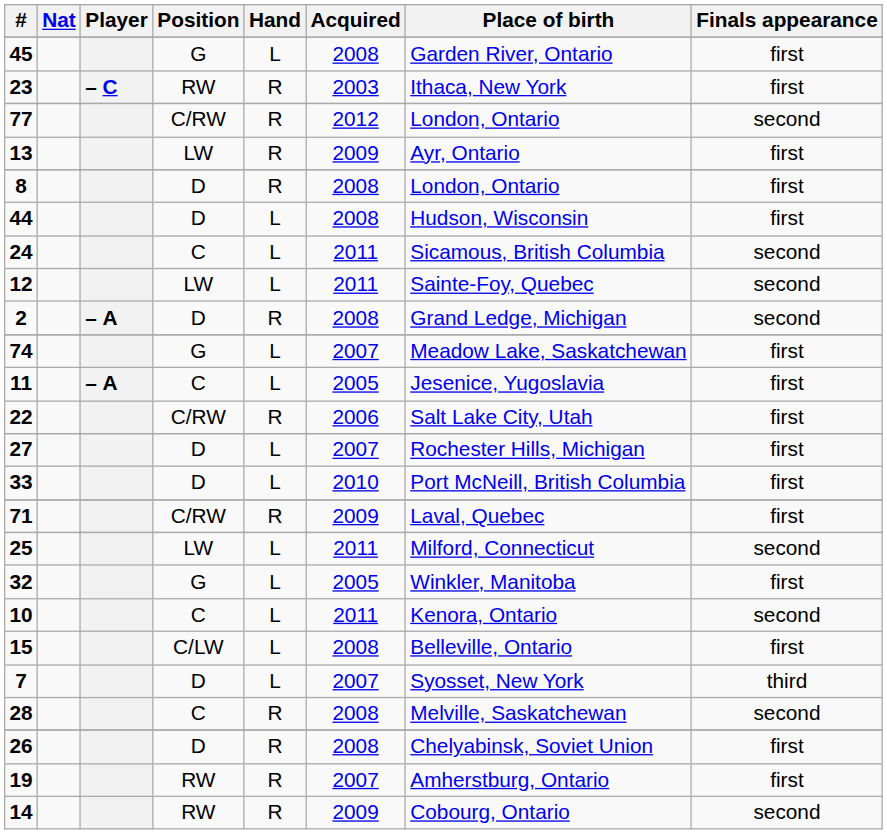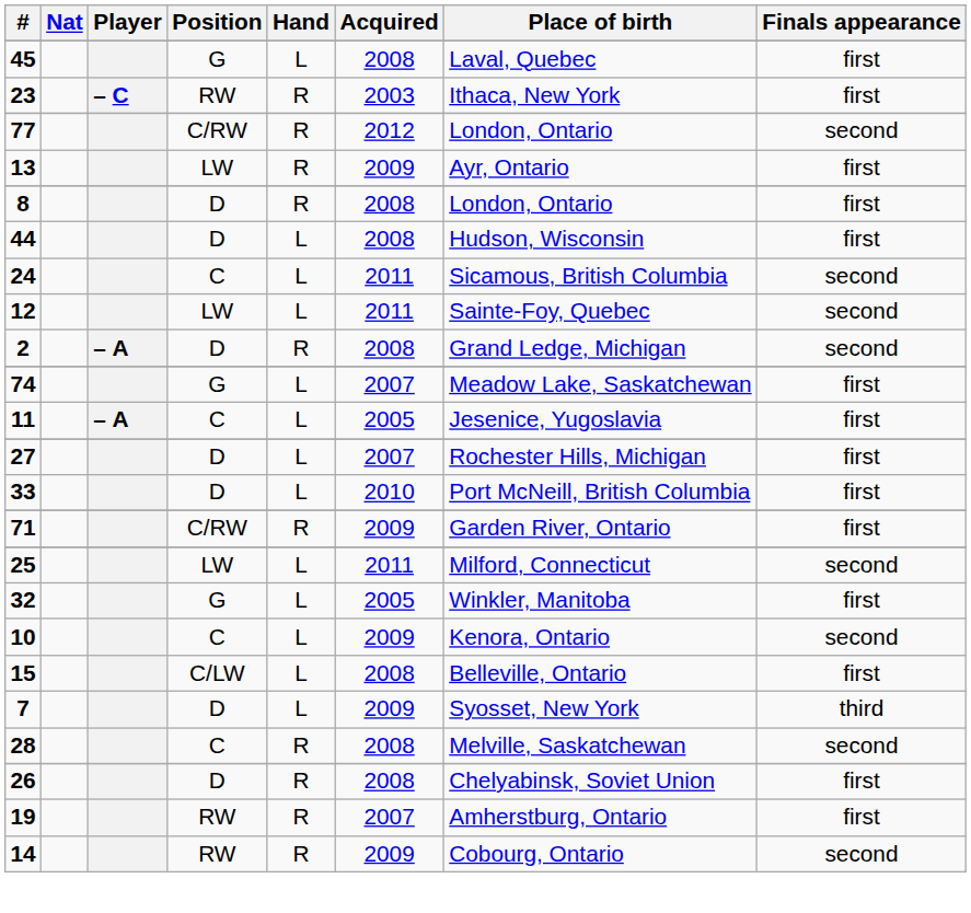45 | Place of birth: Garden River, Ontario -> Laval, Quebec
- row: 22 | C/RW | R | 2006 | Salt Lake City, Utah | first
71 | Place of birth: Laval, Quebec -> Garden River, Ontario
10 | Acquired: 2011 -> 2009
7 | Acquired: 2007 -> 2009
